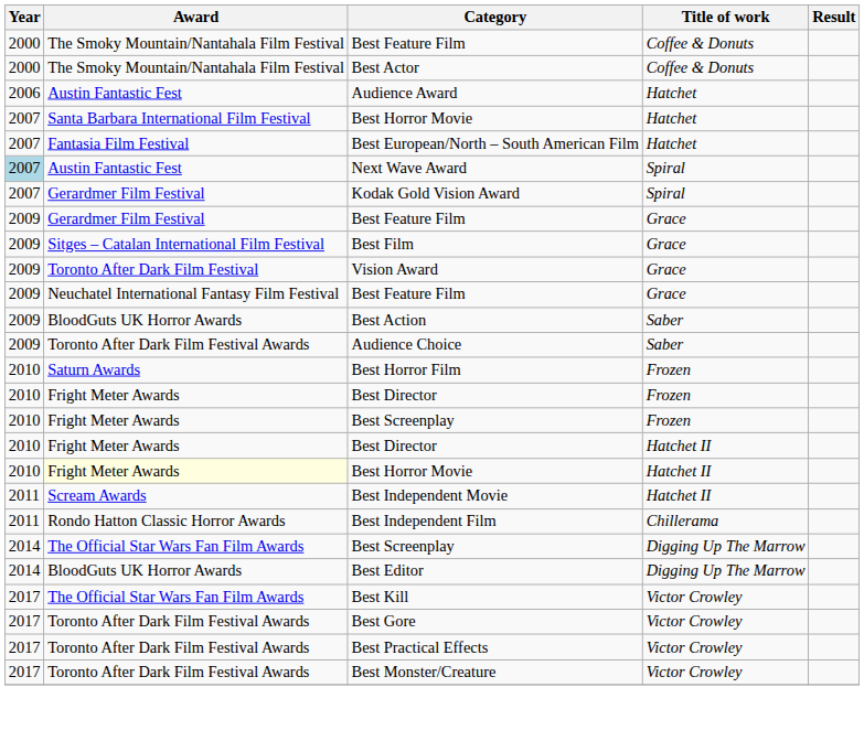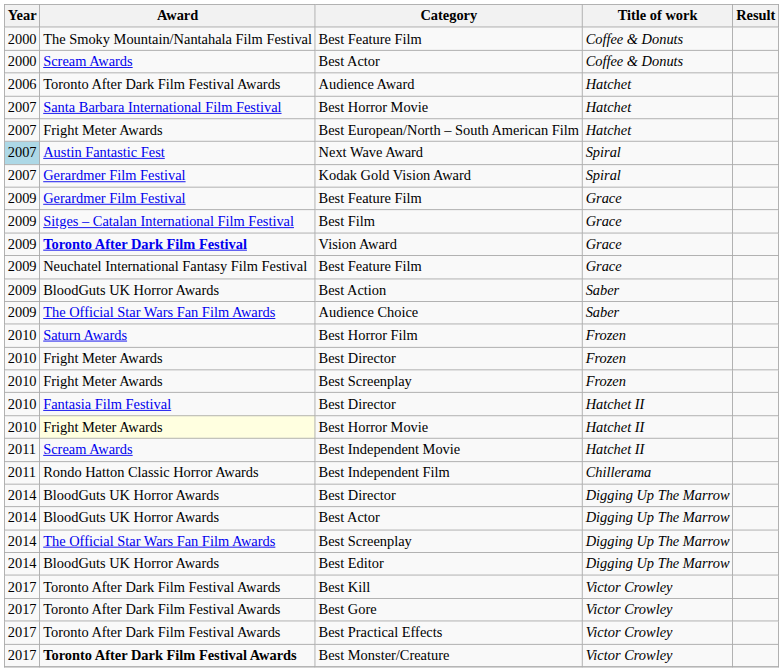Best Actor / Coffee & Donuts | Award: The Smoky Mountain/Nantahala Film Festival -> Scream Awards
Audience Award | Award: Austin Fantastic Fest -> Toronto After Dark Film Festival Awards
Best European/North – South American Film | Award: Fantasia Film Festival -> Fright Meter Awards
Vision Award | Award: normal -> bold
Audience Choice | Award: Toronto After Dark Film Festival Awards -> The Official Star Wars Fan Film Awards
Best Director / Hatchet II | Award: Fright Meter Awards -> Fantasia Film Festival
+ row: 2014 | BloodGuts UK Horror Awards | Best Director | Digging Up The Marrow
+ row: 2014 | BloodGuts UK Horror Awards | Best Actor | Digging Up The Marrow
Best Kill | Award: The Official Star Wars Fan Film Awards -> Toronto After Dark Film Festival Awards
Best Monster/Creature | Award: normal -> bold
